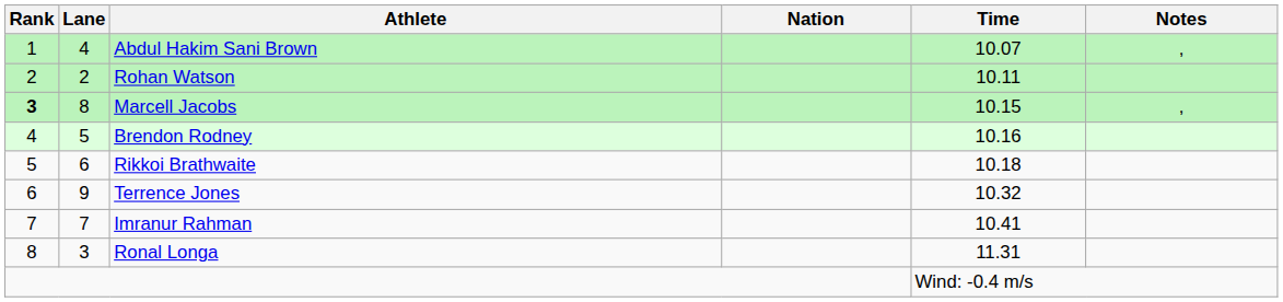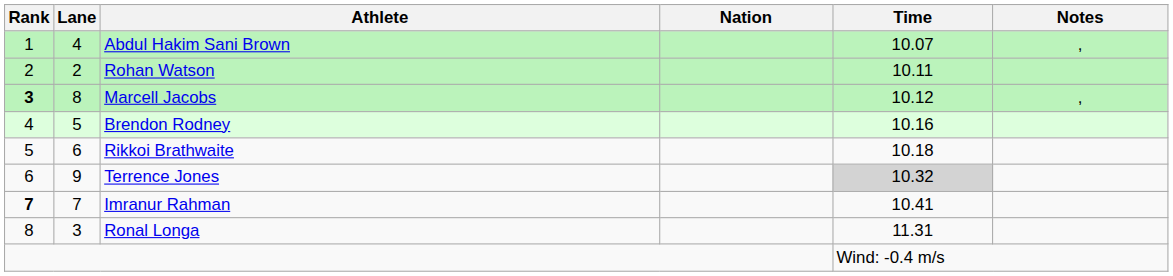Marcell Jacobs | Time: 10.15 -> 10.12
Terrence Jones | Time: no background -> lightgrey background
Imranur Rahman | Rank: normal -> bold
